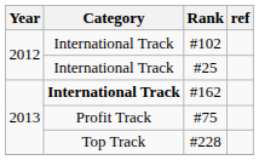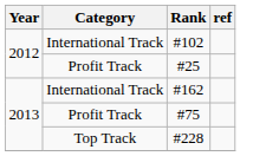#25 | Category: International Track -> Profit Track
#162 | Category: bold -> normal
